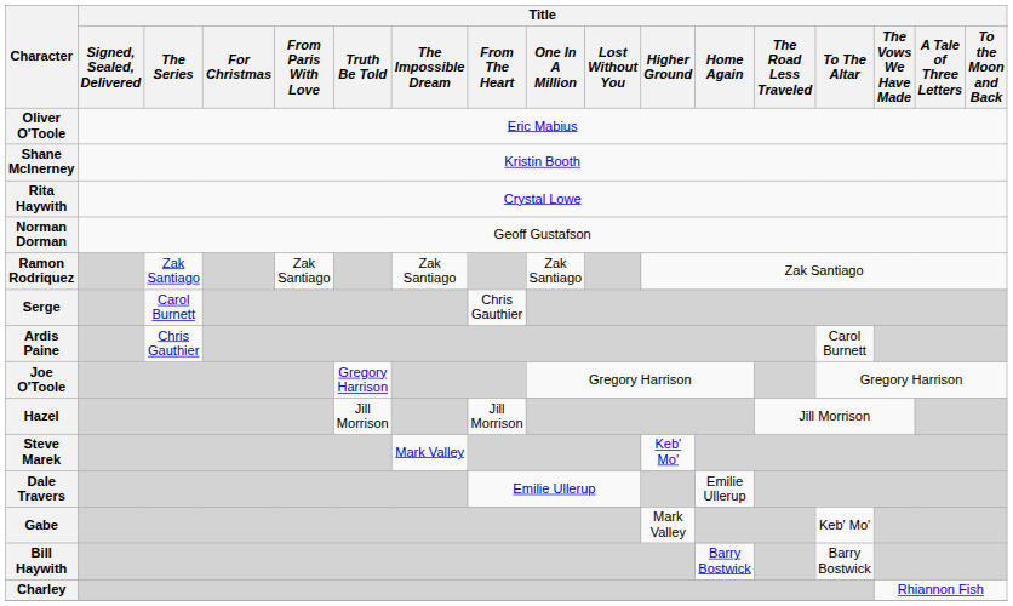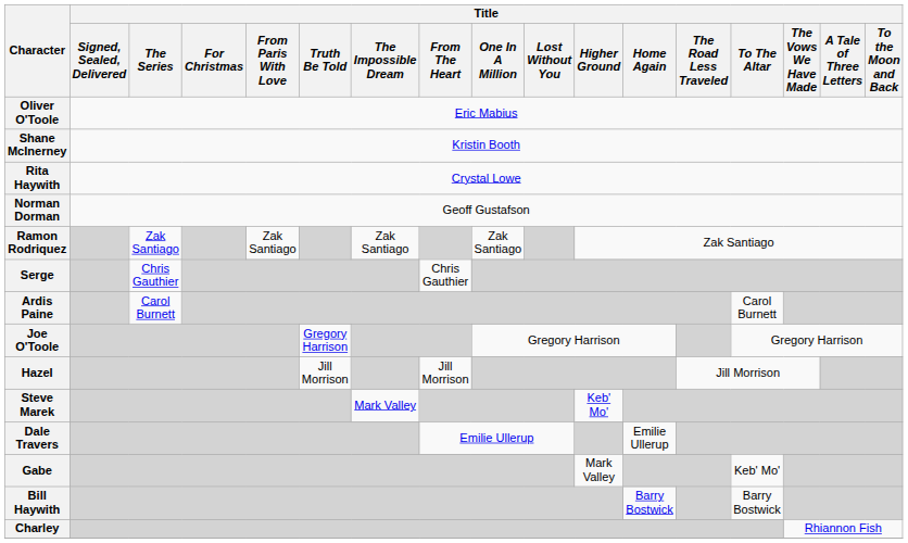Serge | Title / The Series: Carol Burnett -> Chris Gauthier
Ardis Paine | Title / The Series: Chris Gauthier -> Carol Burnett
